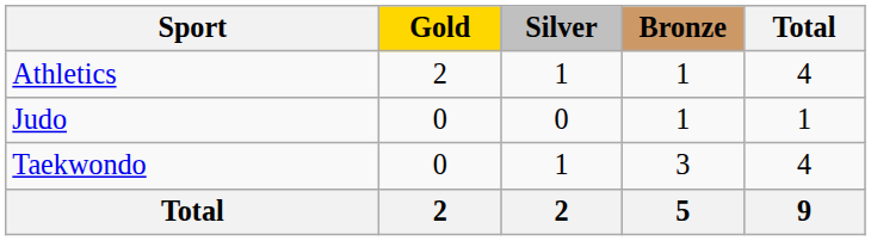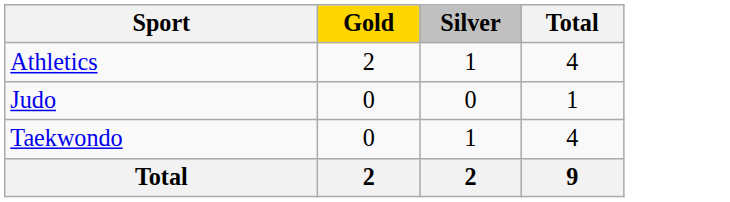- column: Bronze | 1 | 1 | 3 | 5
